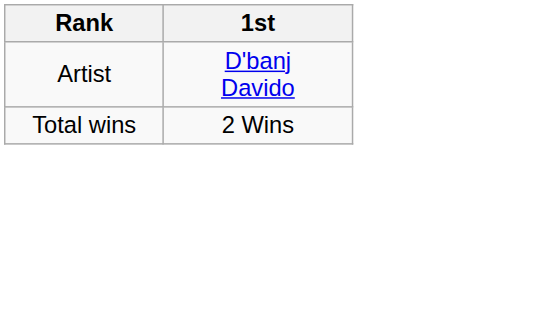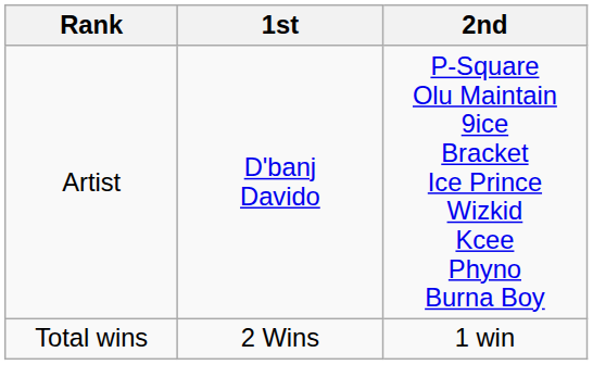+ column: 2nd | P-Square Olu Maintain 9ice Bracket Ice Prince Wizkid Kcee Phyno Burna Boy | 1 win
